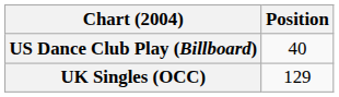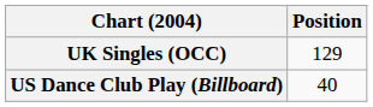rows swapped: UK Singles (OCC) <-> US Dance Club Play (Billboard)
